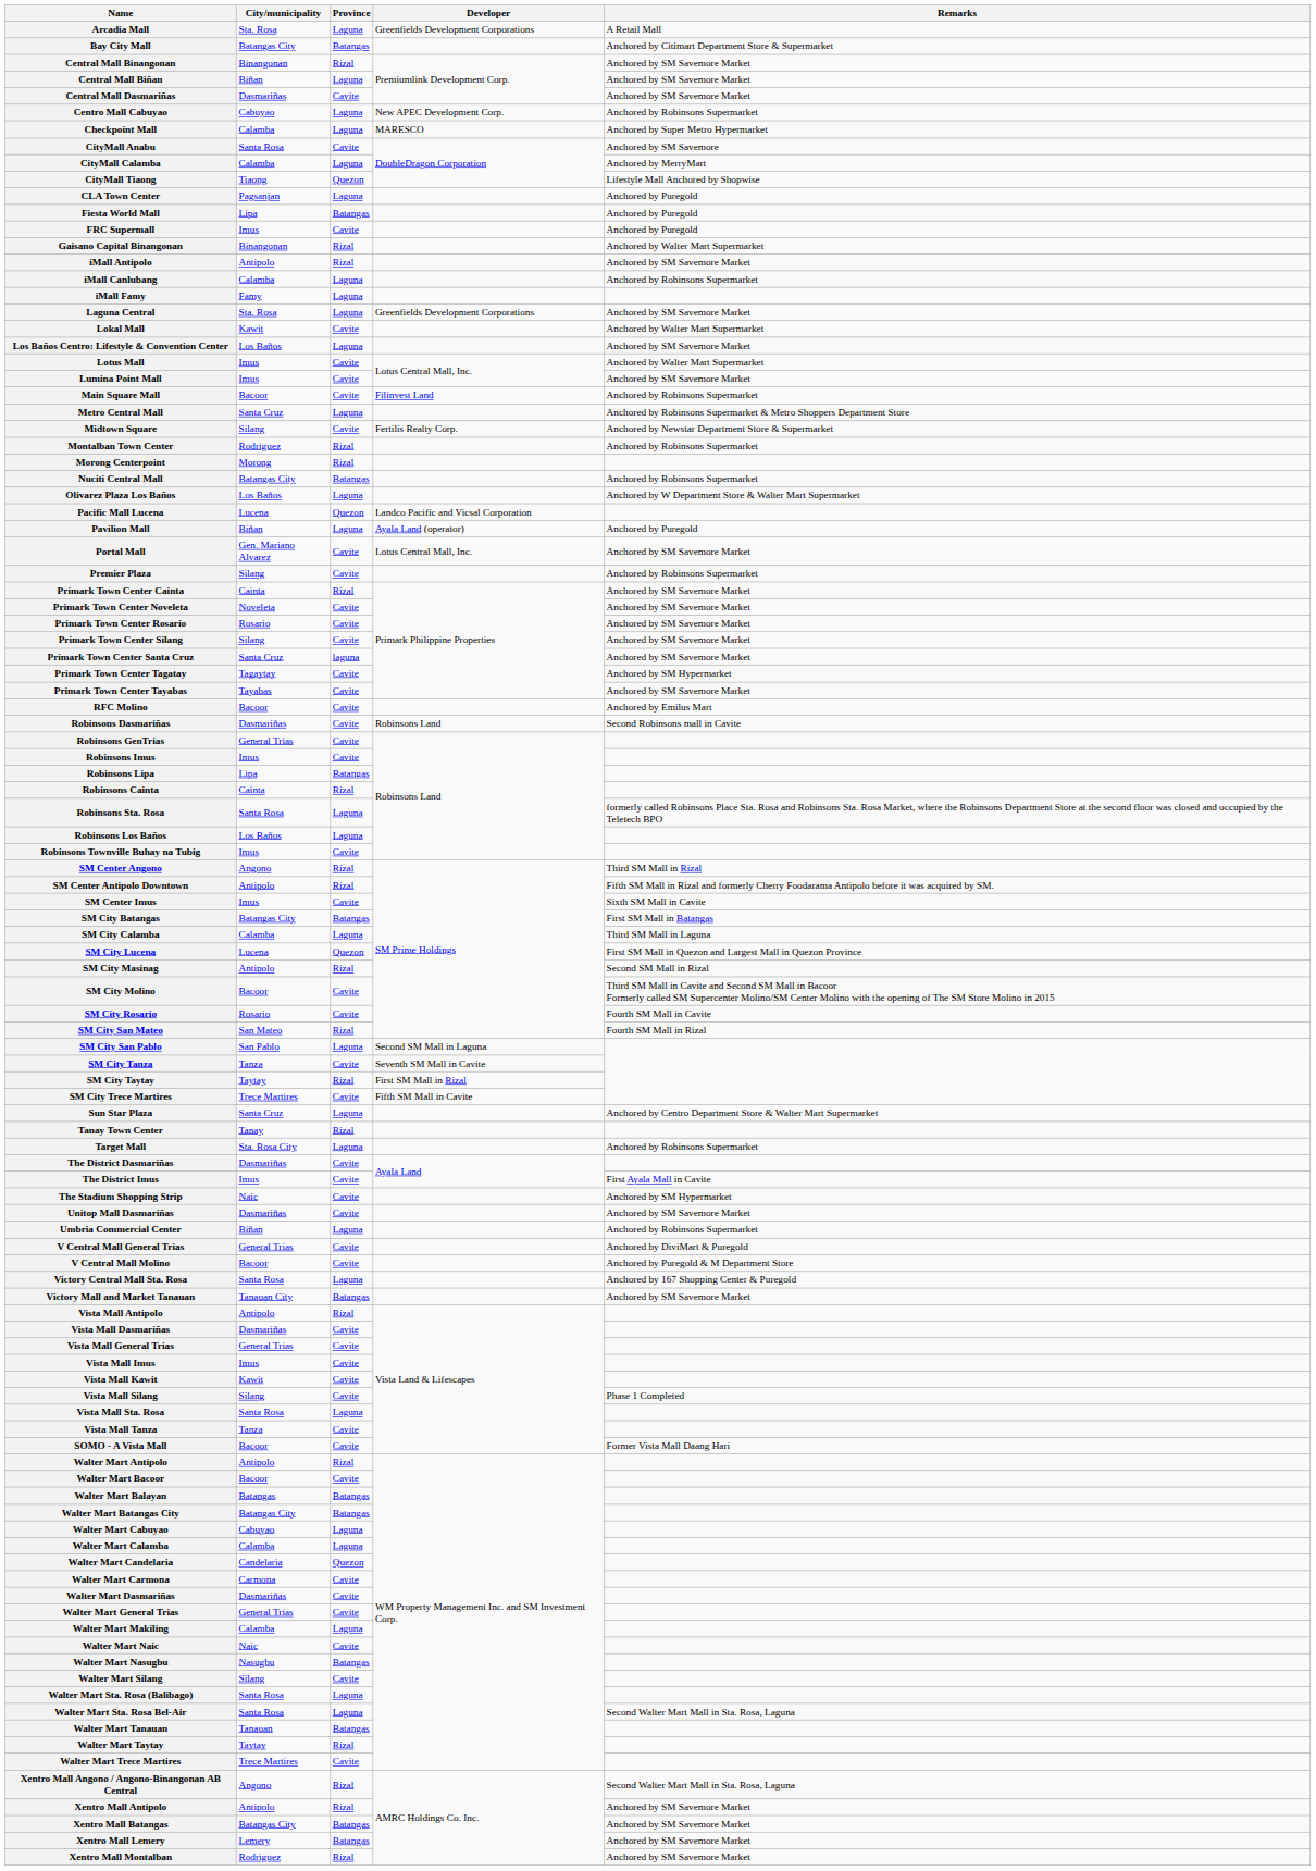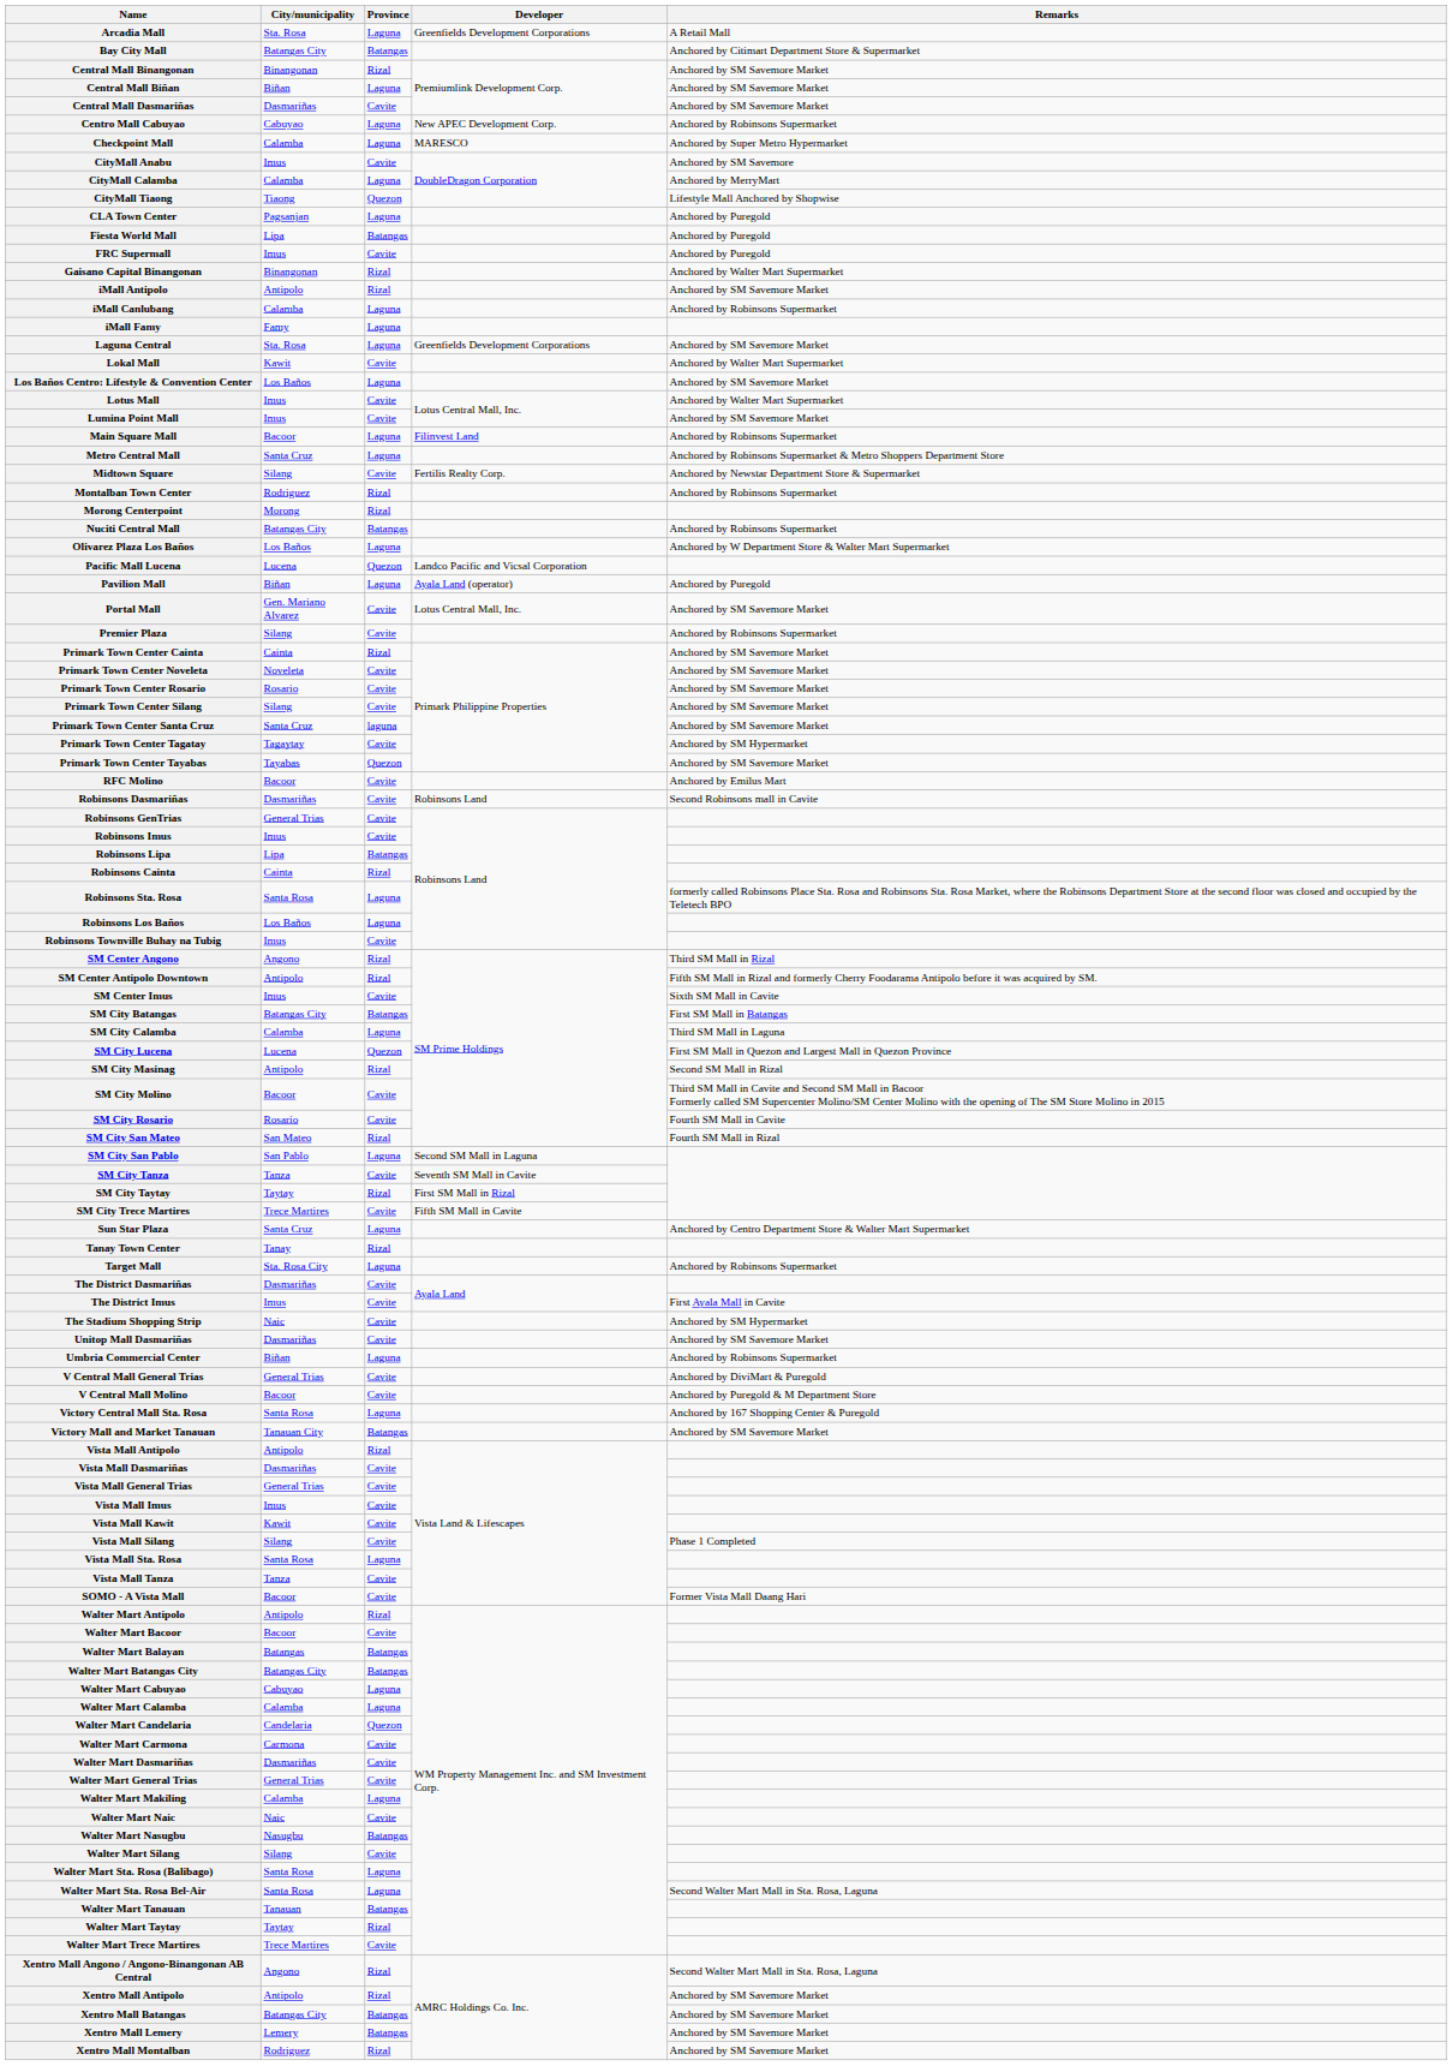CityMall Anabu | City/municipality: Santa Rosa -> Imus
Main Square Mall | Province: Cavite -> Laguna
Primark Town Center Tayabas | Province: Cavite -> Quezon
